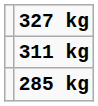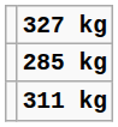rows swapped: 311 kg <-> 285 kg
